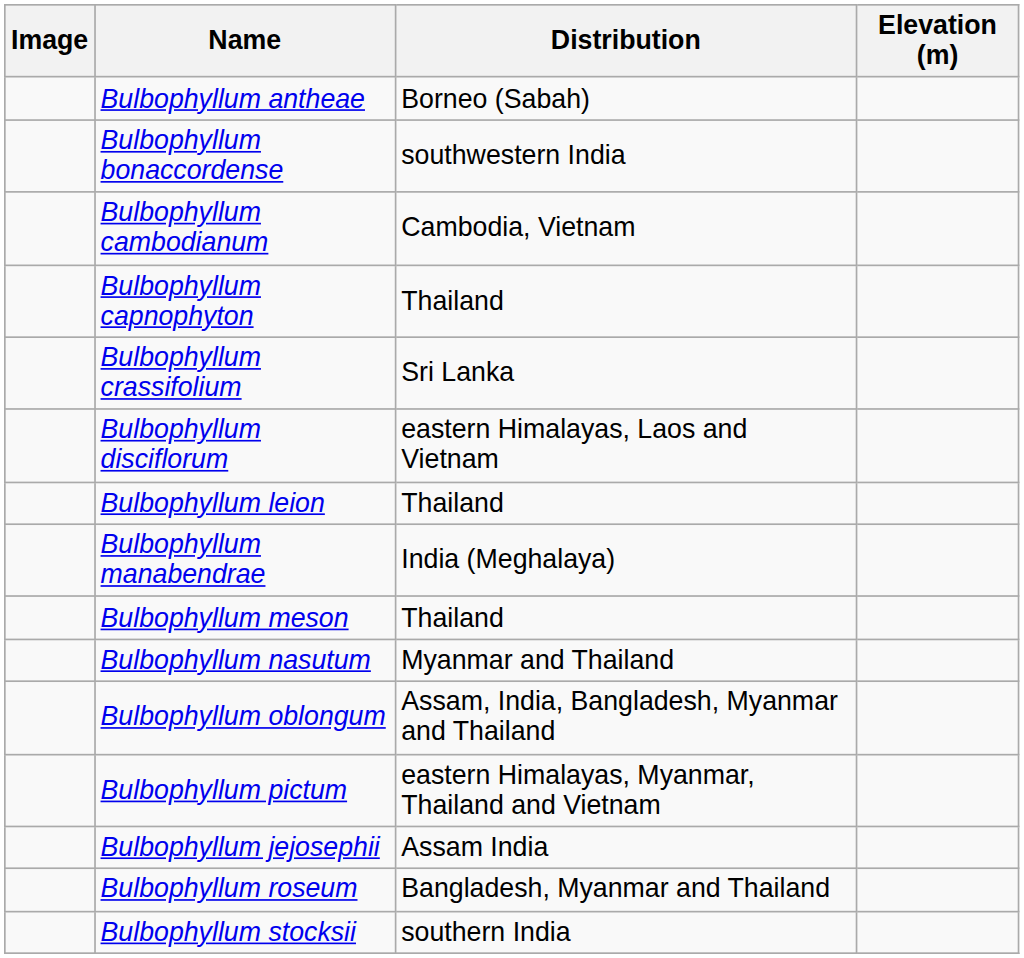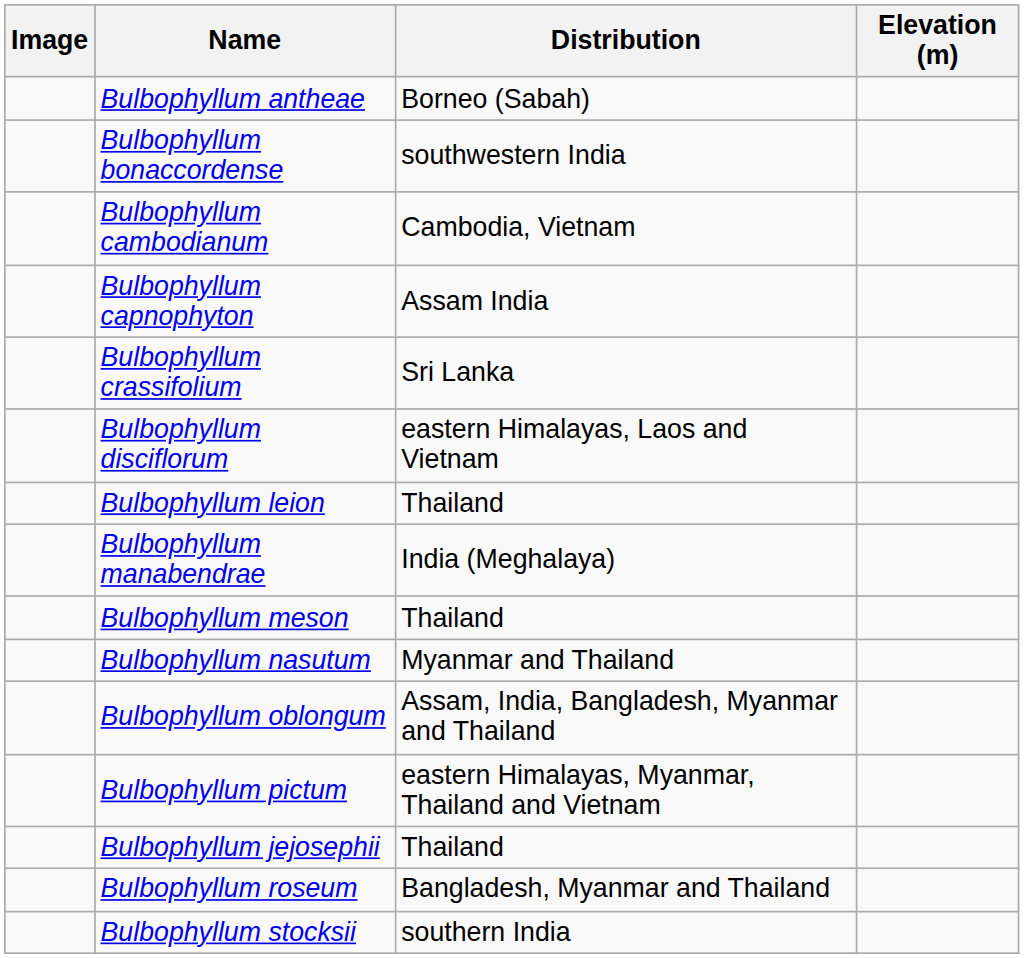Bulbophyllum capnophyton | Distribution: Thailand -> Assam India
Bulbophyllum jejosephii | Distribution: Assam India -> Thailand
